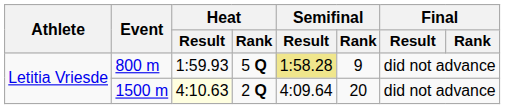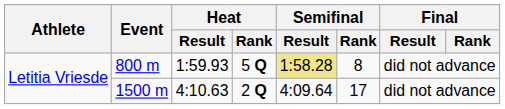800 m | Semifinal / Rank: 9 -> 8
1500 m | Heat / Result: lightyellow background -> no background
1500 m | Semifinal / Rank: 20 -> 17
